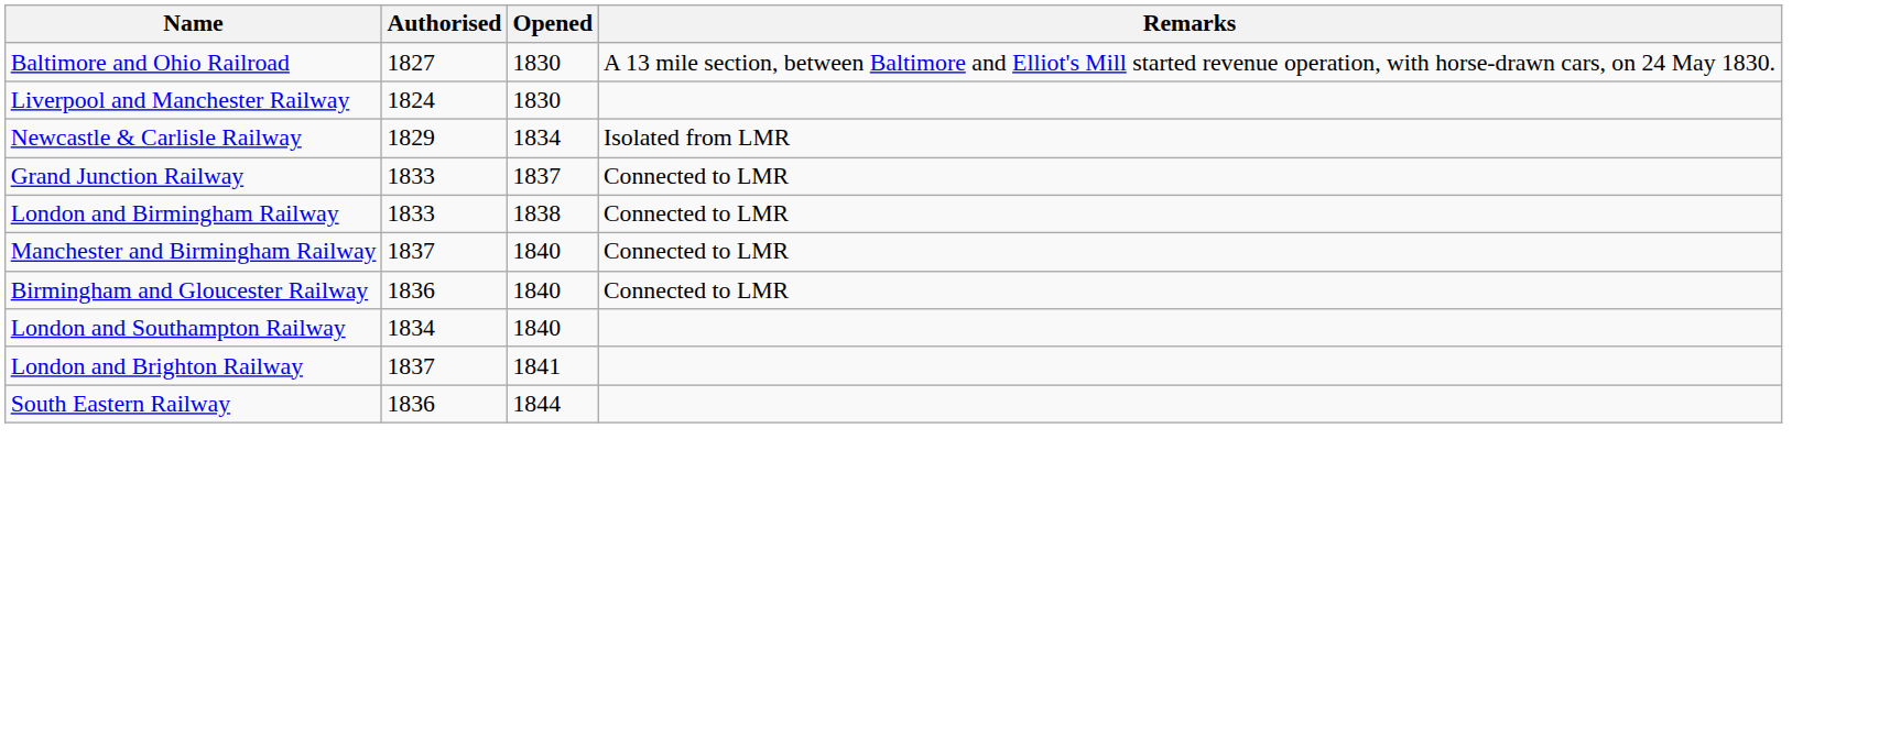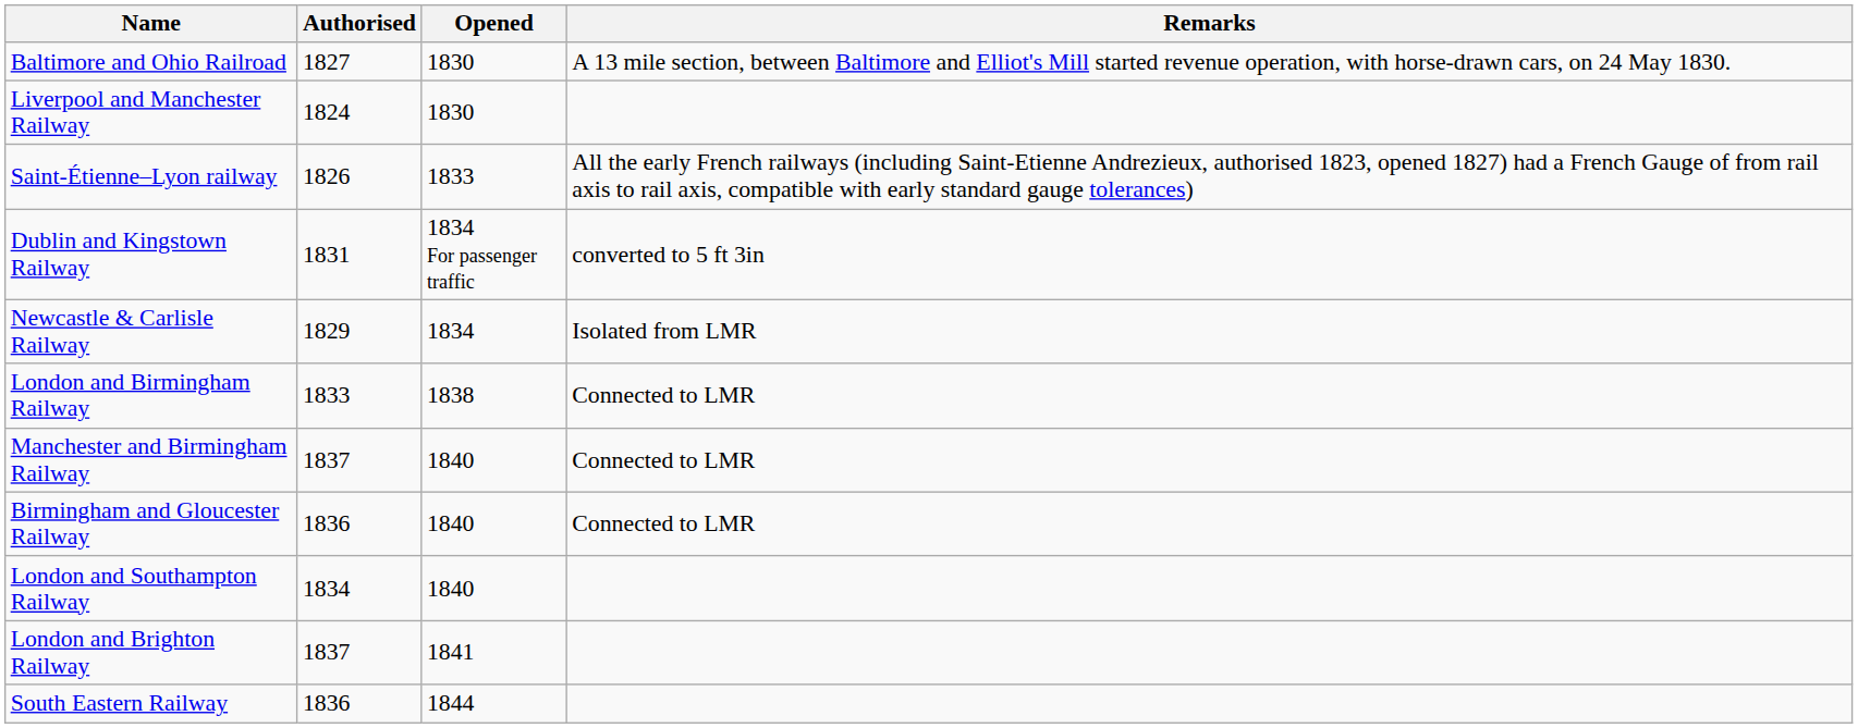+ row: Saint-Étienne–Lyon railway | 1826 | 1833 | All the early French railways (including Saint-Etienne Andrezieux, authorised 1823, opened 1827) had a French Gauge of from rail axis to rail axis, compatible with early standard gauge tolerances)
+ row: Dublin and Kingstown Railway | 1831 | 1834 For passenger traffic | converted to 5 ft 3in
- row: Grand Junction Railway | 1833 | 1837 | Connected to LMR
